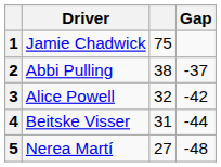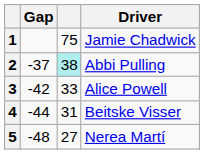columns swapped: Driver <-> Gap
2 | column 3: no background -> paleturquoise background
3 | column 3: 32 -> 33
